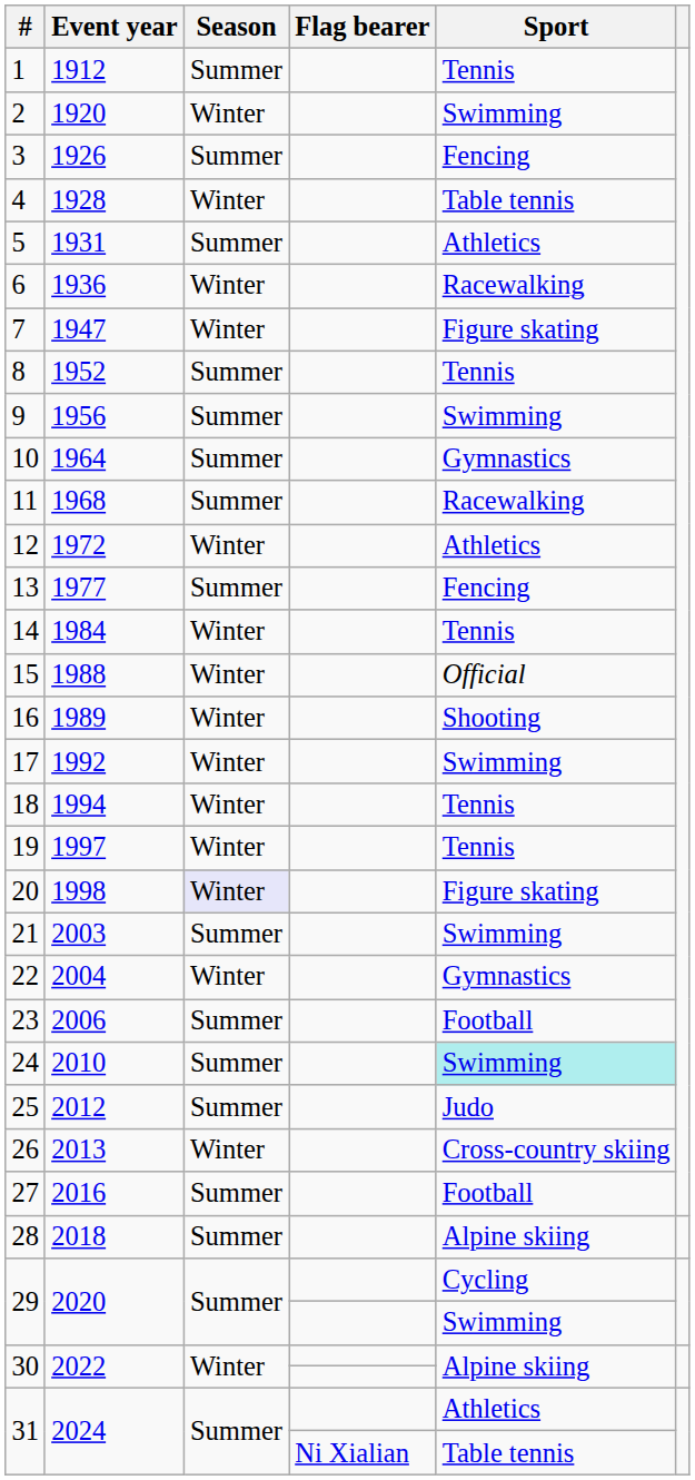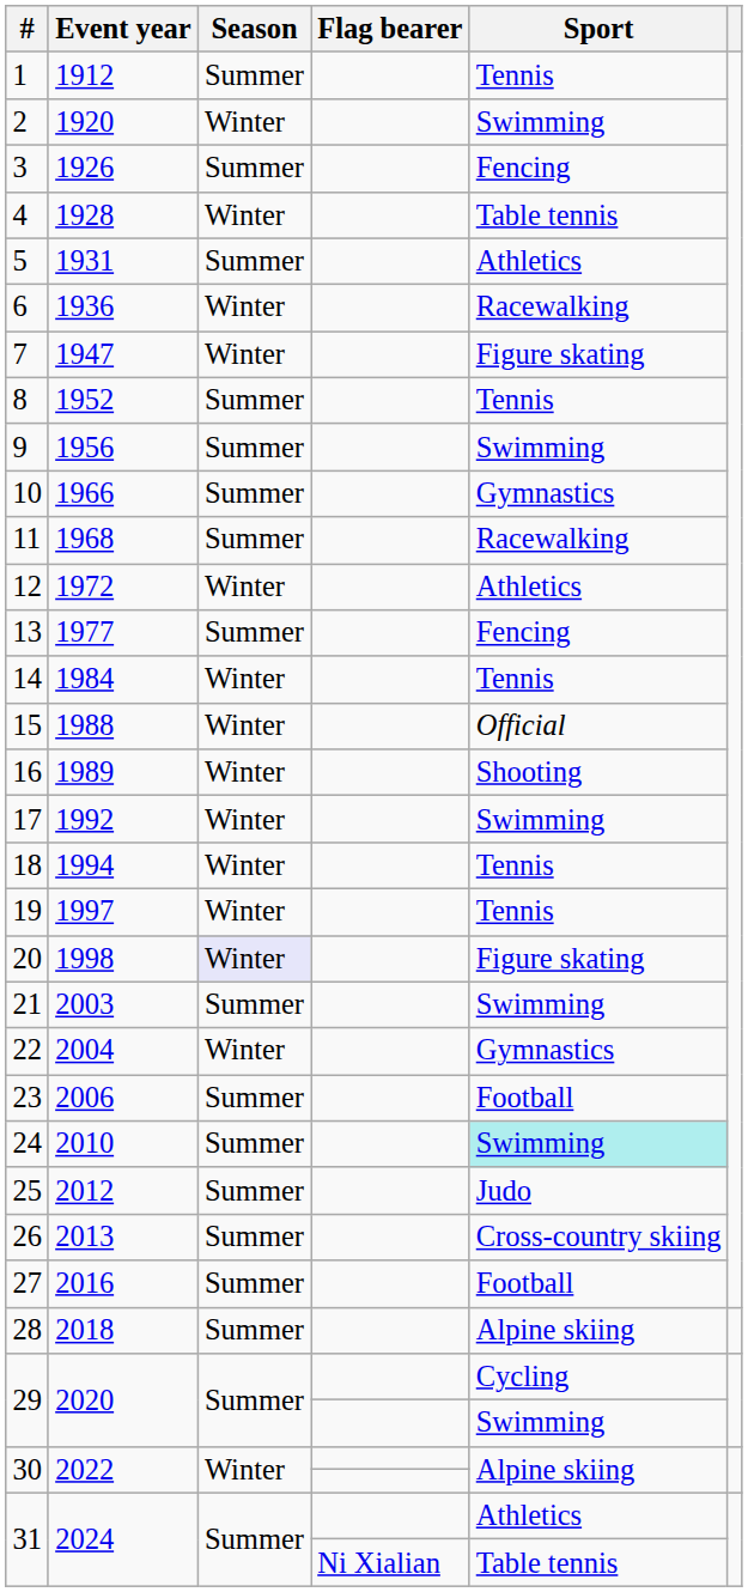10 | Event year: 1964 -> 1966
26 | Season: Winter -> Summer
